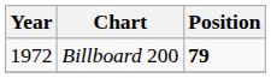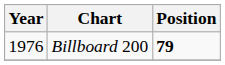Billboard 200 | Year: 1972 -> 1976
